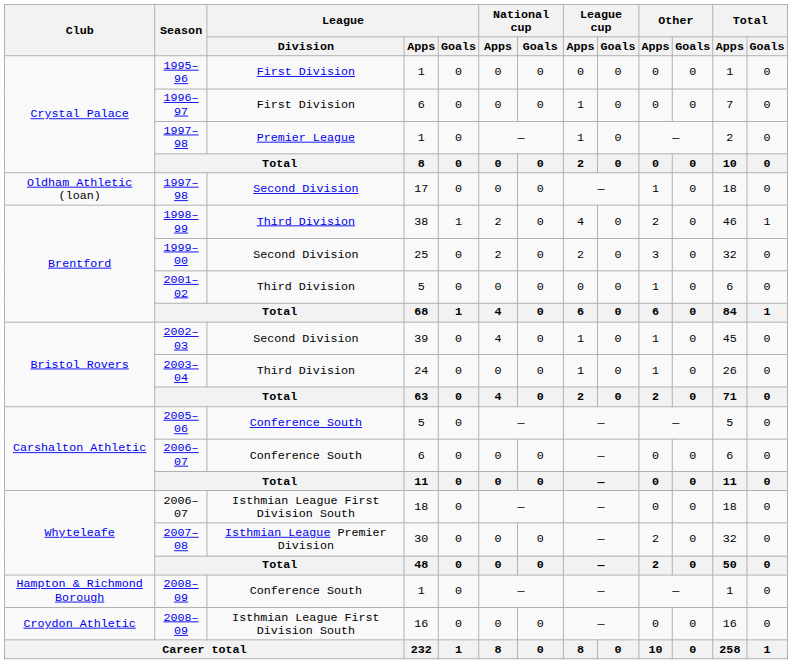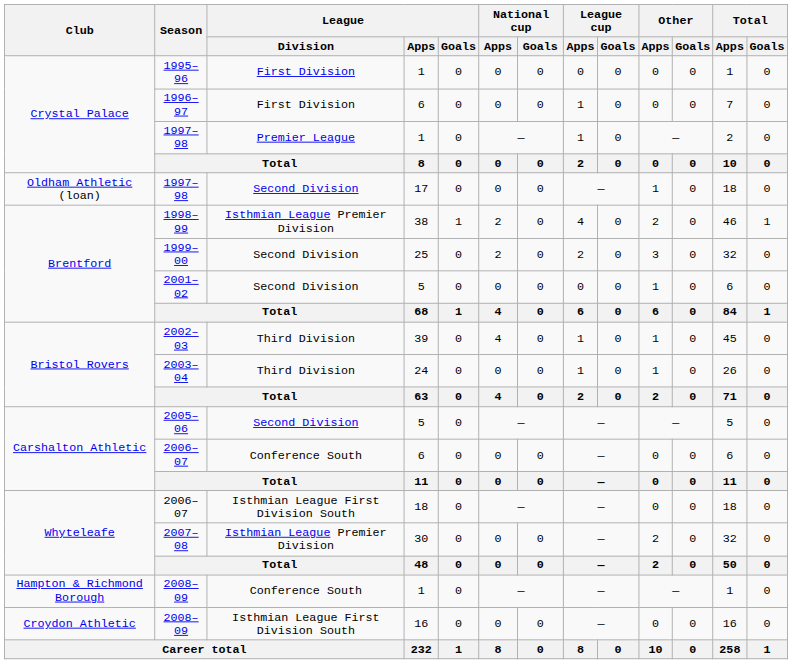1998–99 | League / Division: Third Division -> Isthmian League Premier Division
2001–02 | League / Division: Third Division -> Second Division
2002–03 | League / Division: Second Division -> Third Division
2005–06 | League / Division: Conference South -> Second Division
